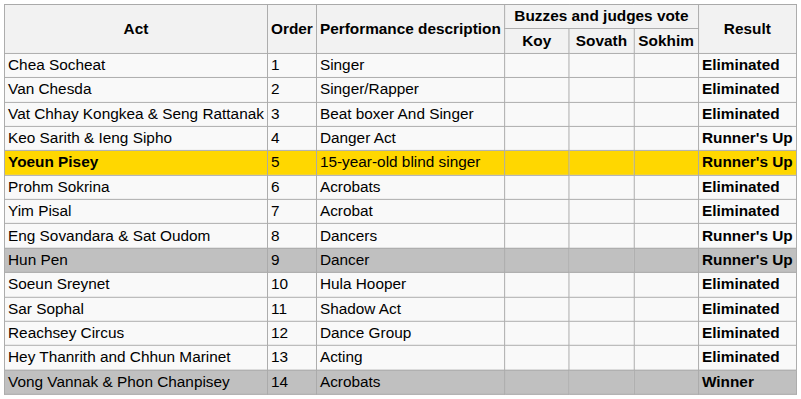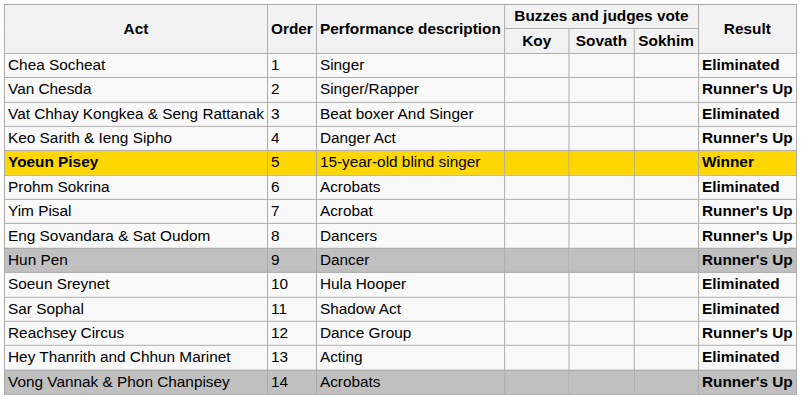Van Chesda | column 7: Eliminated -> Runner's Up
Yoeun Pisey | column 7: Runner's Up -> Winner
Yim Pisal | column 7: Eliminated -> Runner's Up
Reachsey Circus | column 7: Eliminated -> Runner's Up
Vong Vannak & Phon Chanpisey | column 7: Winner -> Runner's Up
